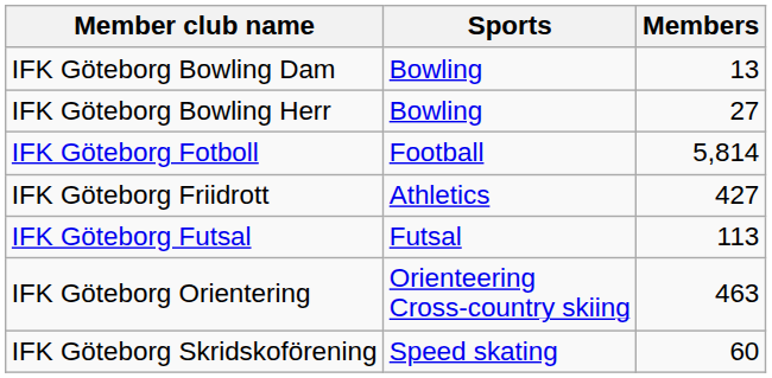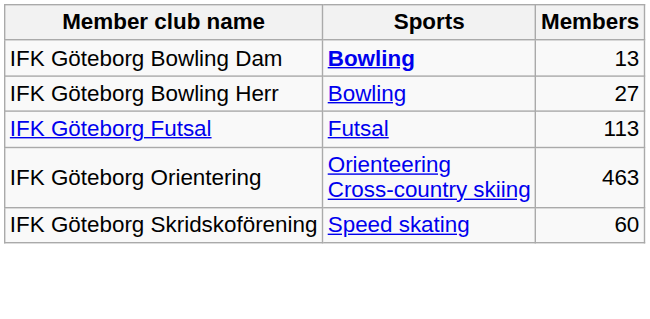IFK Göteborg Bowling Dam | Sports: normal -> bold
- row: IFK Göteborg Fotboll | Football | 5,814
- row: IFK Göteborg Friidrott | Athletics | 427
